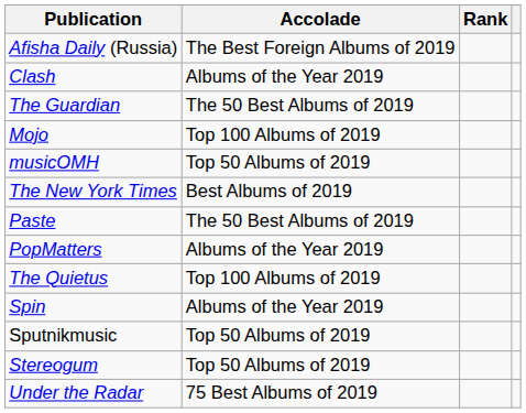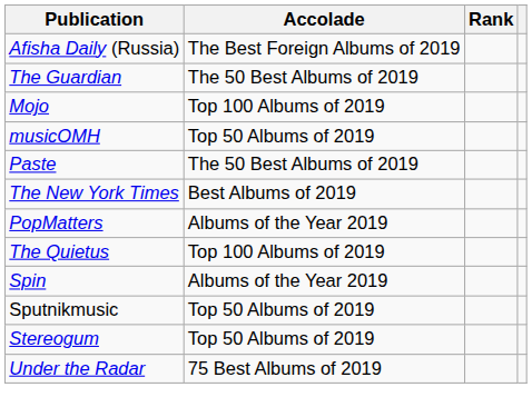- row: Clash | Albums of the Year 2019
rows swapped: The New York Times <-> Paste
